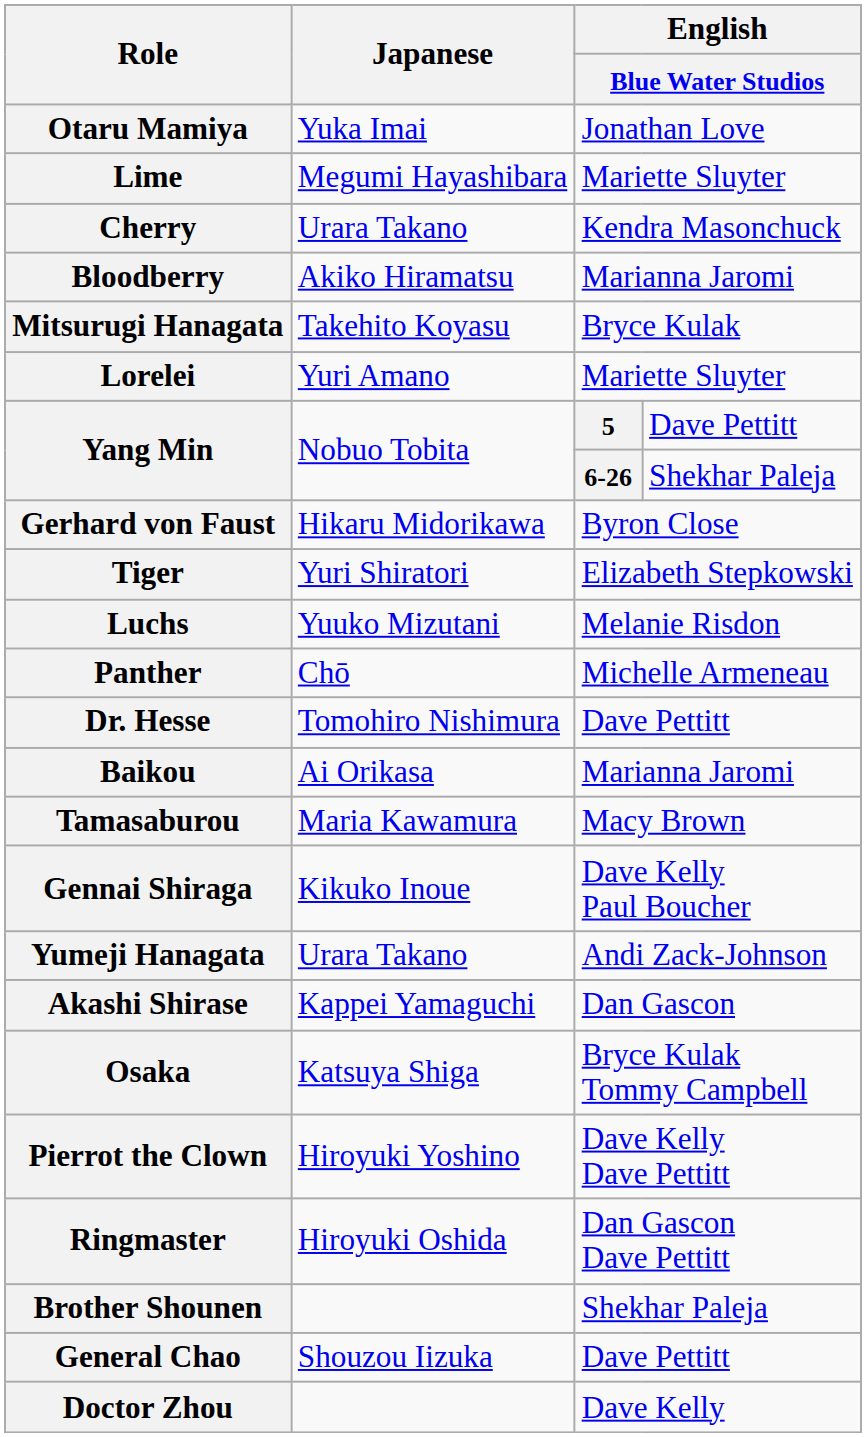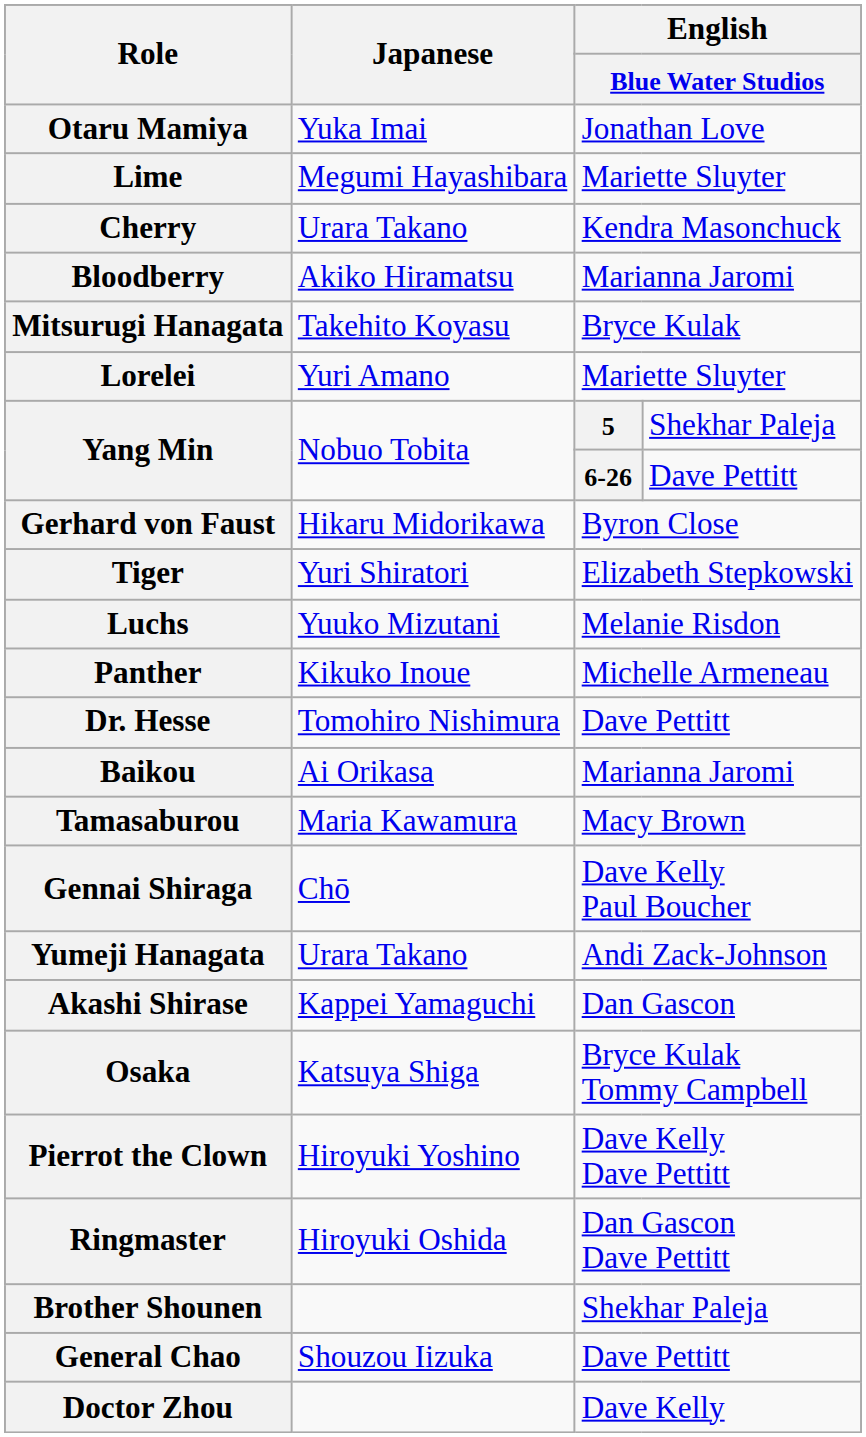Yang Min / 5 | column 4: Dave Pettitt -> Shekhar Paleja
Yang Min / 6-26 | column 4: Shekhar Paleja -> Dave Pettitt
Panther | Japanese: Chō -> Kikuko Inoue
Gennai Shiraga | Japanese: Kikuko Inoue -> Chō
